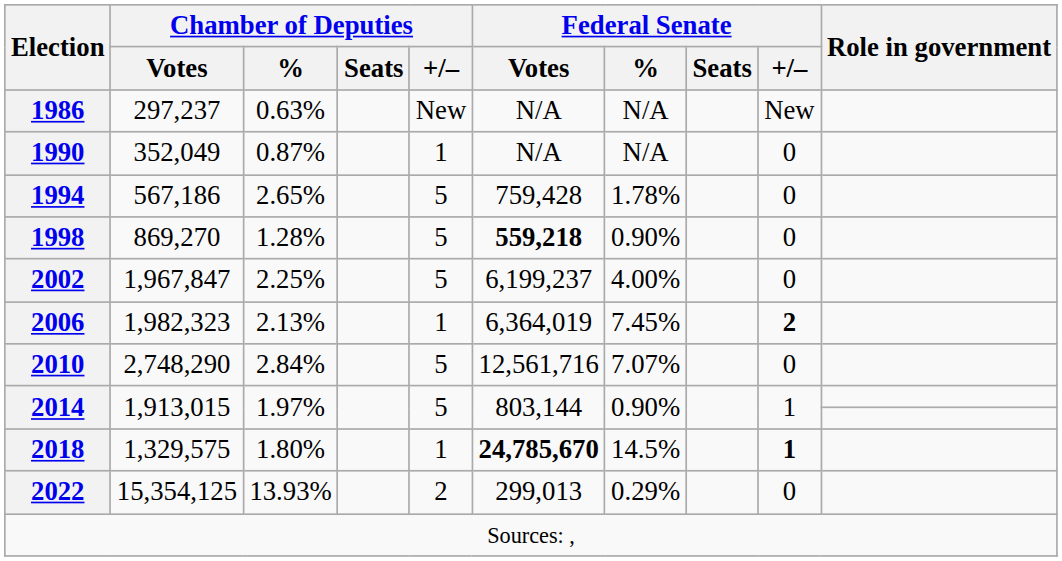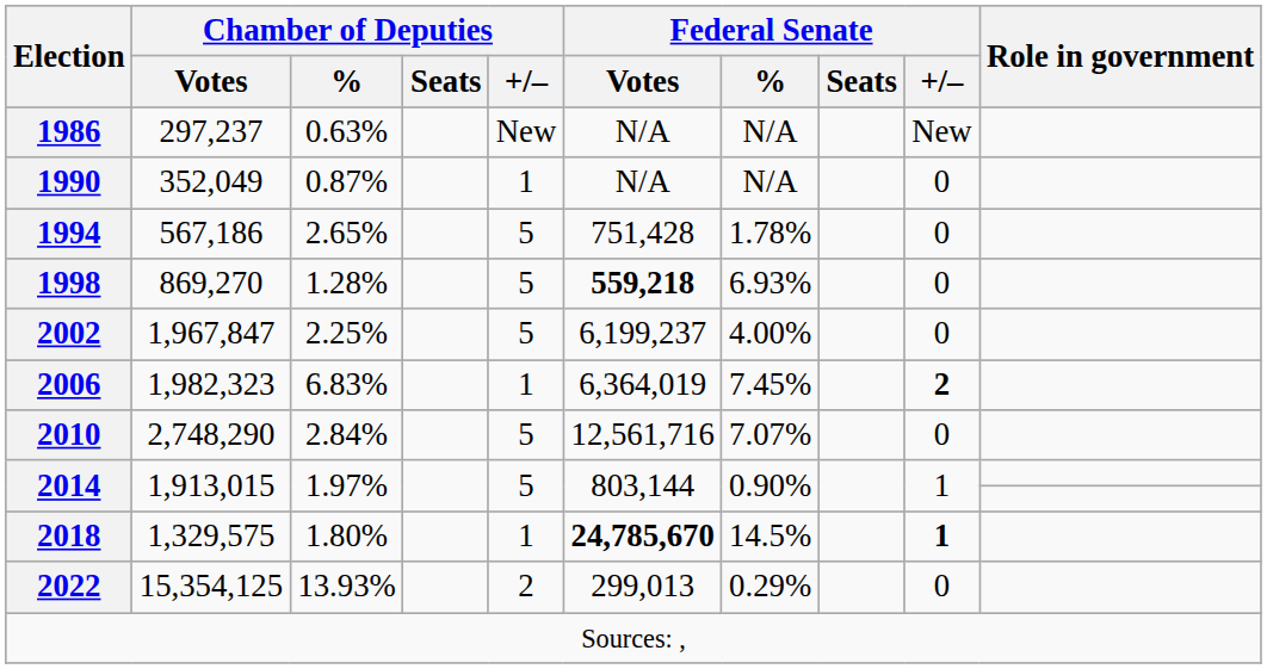1994 | Federal Senate / Votes: 759,428 -> 751,428
1998 | Federal Senate / %: 0.90% -> 6.93%
2006 | Chamber of Deputies / %: 2.13% -> 6.83%
